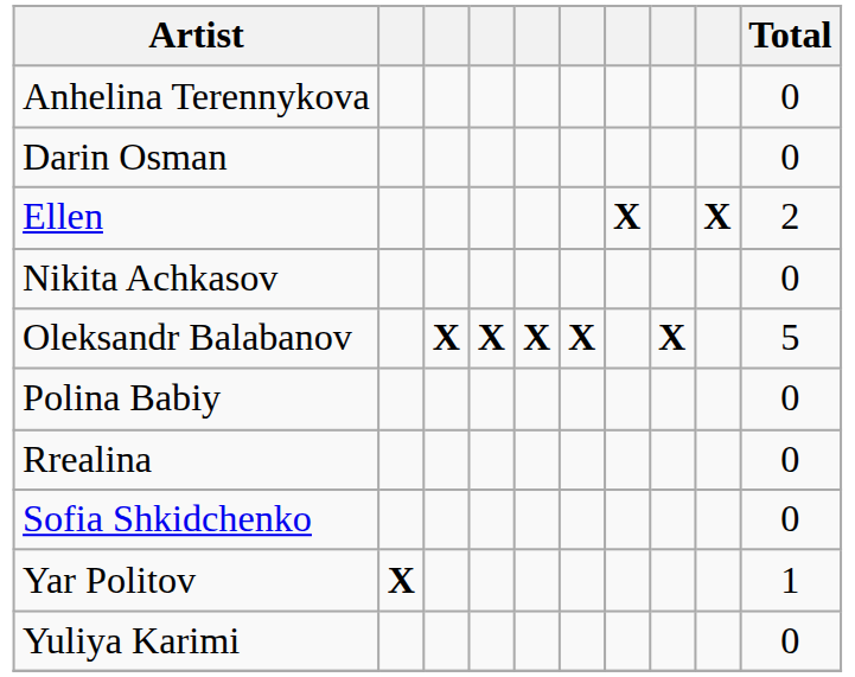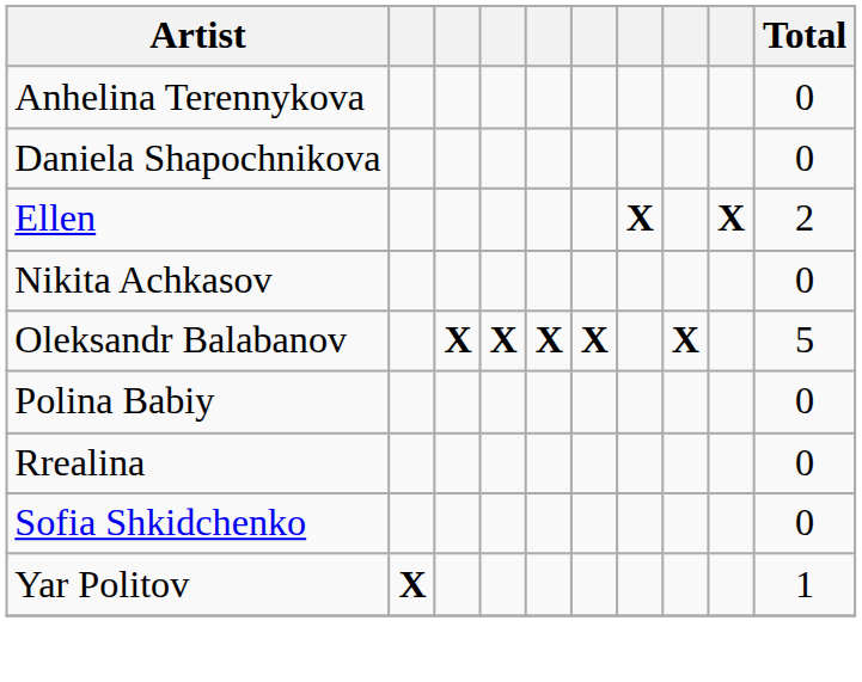+ row: Daniela Shapochnikova | 0
- row: Darin Osman | 0
- row: Yuliya Karimi | 0
